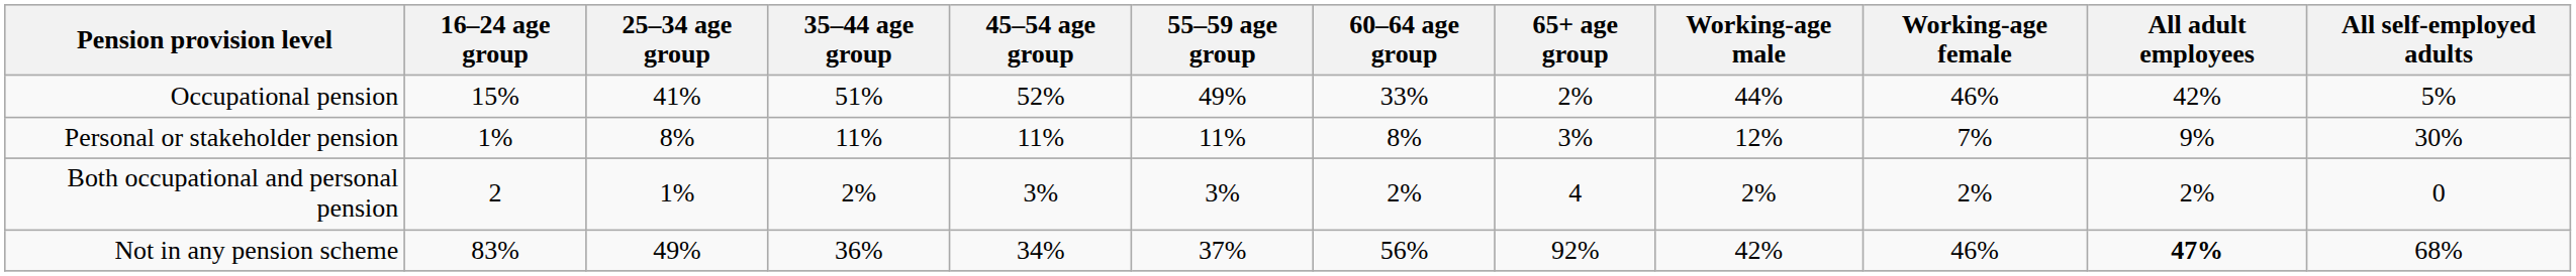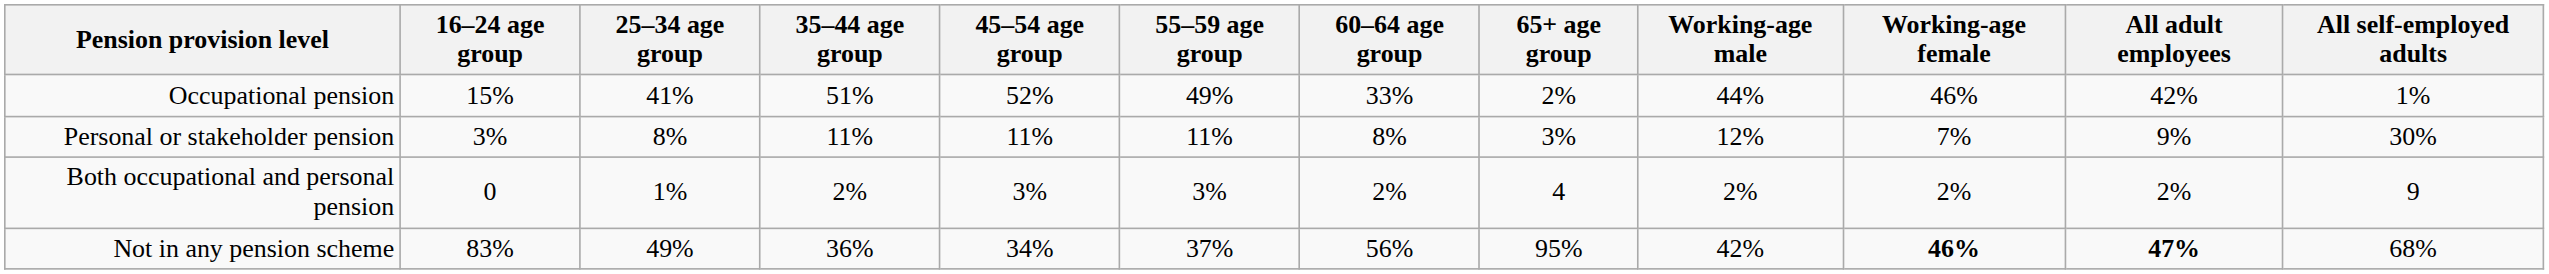Occupational pension | All self-employed adults: 5% -> 1%
Personal or stakeholder pension | 16–24 age group: 1% -> 3%
Both occupational and personal pension | 16–24 age group: 2 -> 0
Both occupational and personal pension | All self-employed adults: 0 -> 9
Not in any pension scheme | 65+ age group: 92% -> 95%
Not in any pension scheme | Working-age female: normal -> bold
